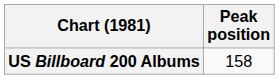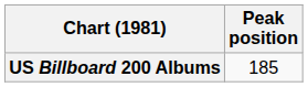US Billboard 200 Albums | Peak position: 158 -> 185
